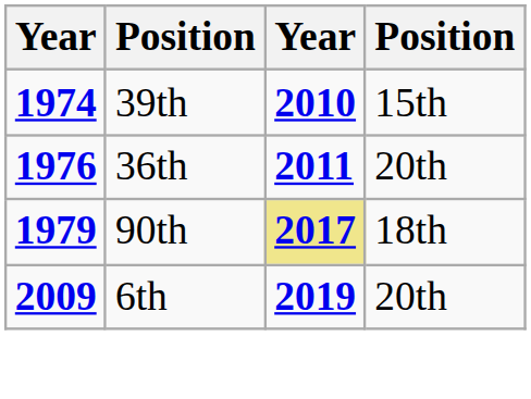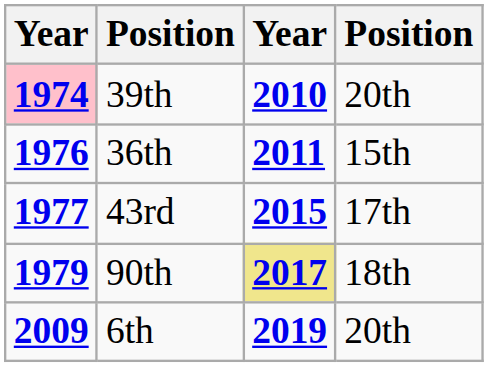39th | column 1: no background -> pink background
39th | column 4: 15th -> 20th
36th | column 4: 20th -> 15th
+ row: 1977 | 43rd | 2015 | 17th
